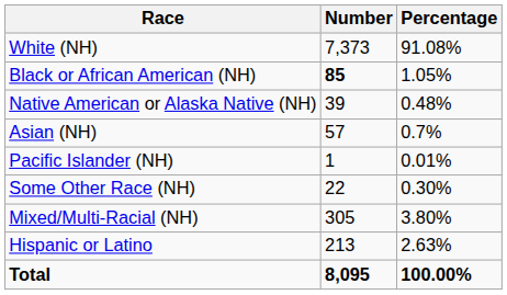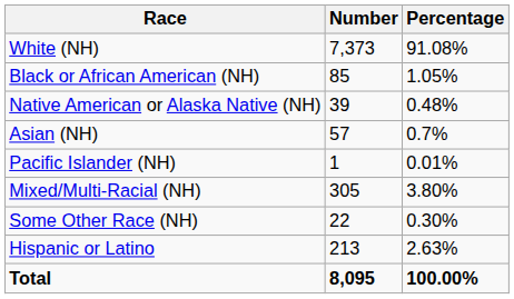Black or African American (NH) | Number: bold -> normal
rows swapped: Some Other Race (NH) <-> Mixed/Multi-Racial (NH)
